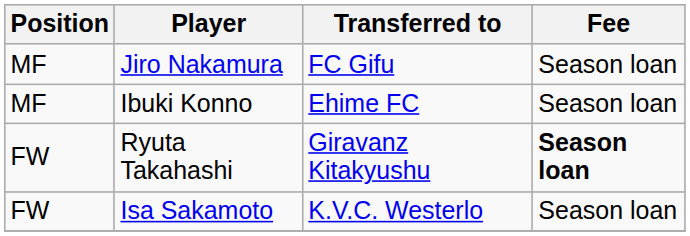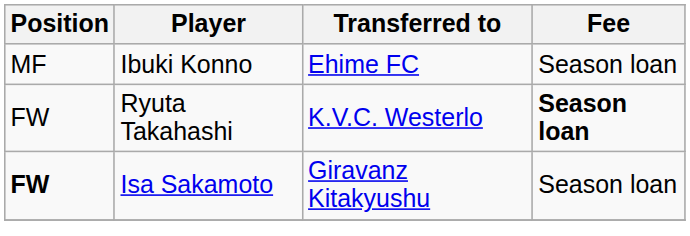- row: MF | Jiro Nakamura | FC Gifu | Season loan
Ryuta Takahashi | Transferred to: Giravanz Kitakyushu -> K.V.C. Westerlo
Isa Sakamoto | Position: normal -> bold
Isa Sakamoto | Transferred to: K.V.C. Westerlo -> Giravanz Kitakyushu
